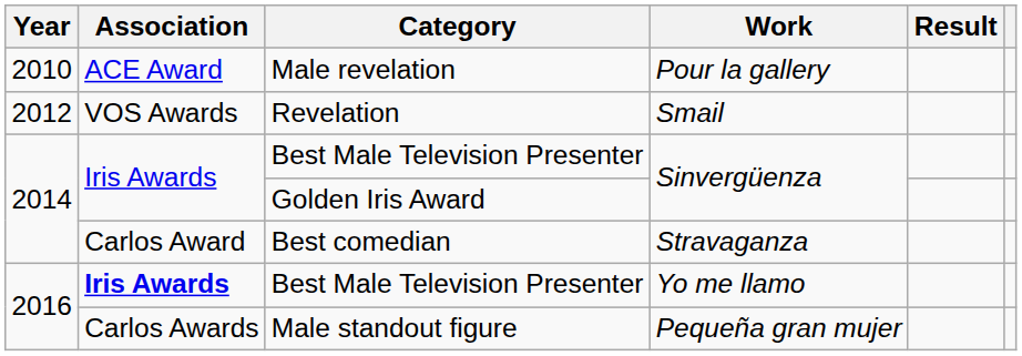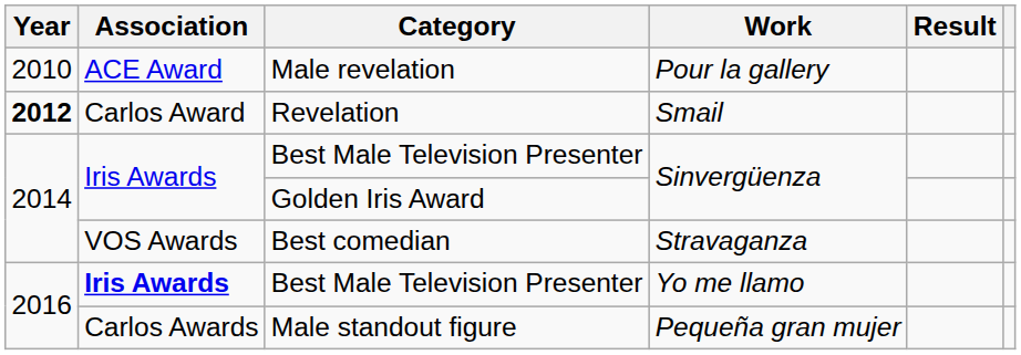Revelation | Year: normal -> bold
Revelation | Association: VOS Awards -> Carlos Award
Best comedian | Association: Carlos Award -> VOS Awards
